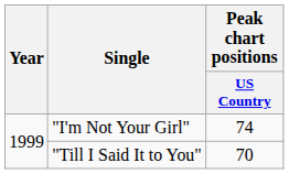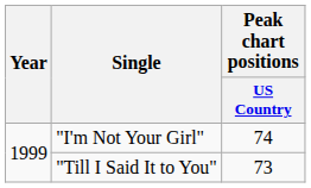"Till I Said It to You" | Peak chart positions / US Country: 70 -> 73
